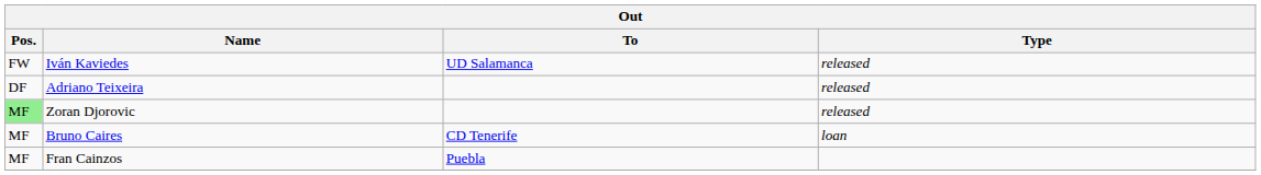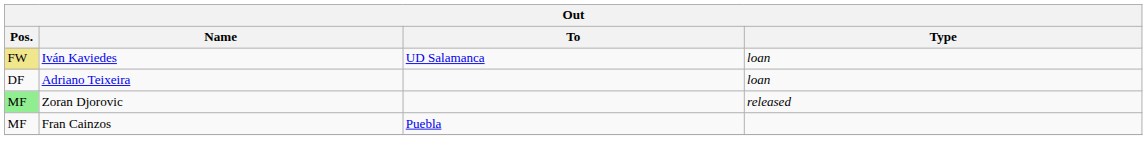Iván Kaviedes | Pos.: no background -> khaki background
Iván Kaviedes | Type: released -> loan
Adriano Teixeira | Type: released -> loan
- row: MF | Bruno Caires | CD Tenerife | loan
